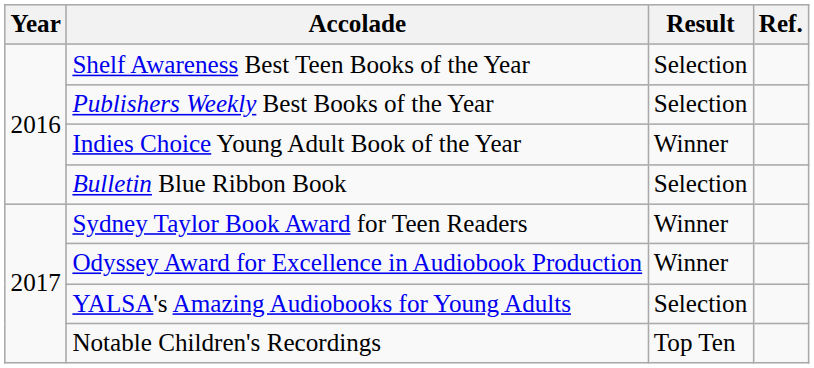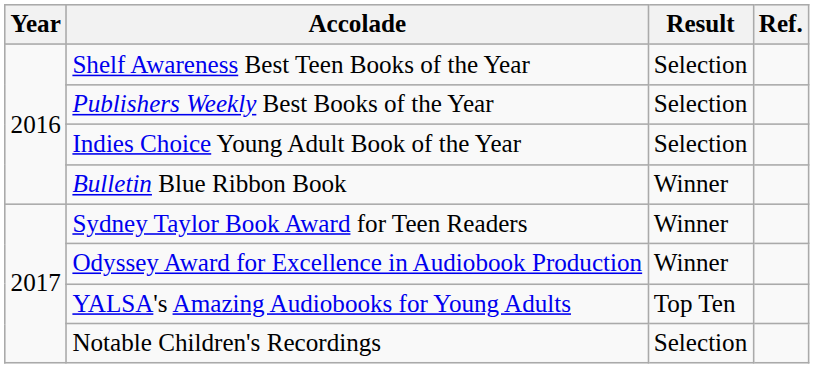Indies Choice Young Adult Book of the Year | Result: Winner -> Selection
Bulletin Blue Ribbon Book | Result: Selection -> Winner
YALSA's Amazing Audiobooks for Young Adults | Result: Selection -> Top Ten
Notable Children's Recordings | Result: Top Ten -> Selection
